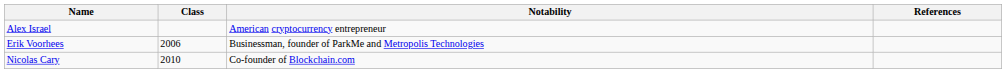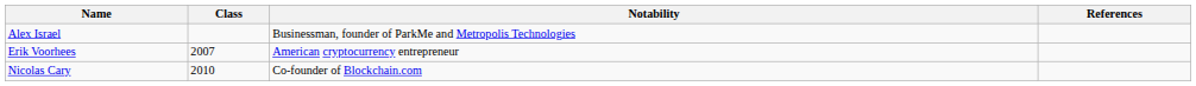Alex Israel | Notability: American cryptocurrency entrepreneur -> Businessman, founder of ParkMe and Metropolis Technologies
Erik Voorhees | Class: 2006 -> 2007
Erik Voorhees | Notability: Businessman, founder of ParkMe and Metropolis Technologies -> American cryptocurrency entrepreneur
